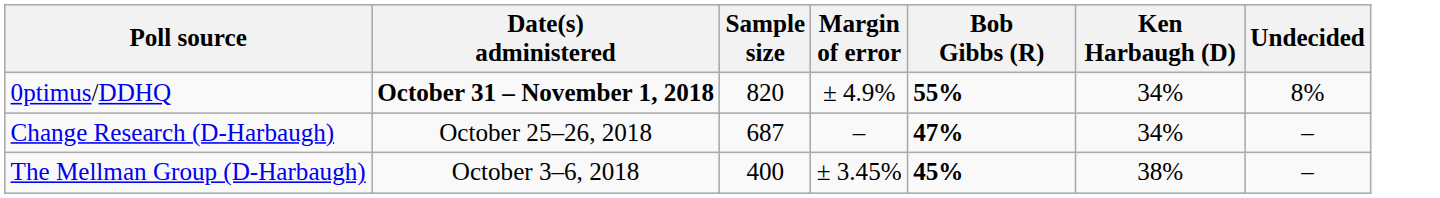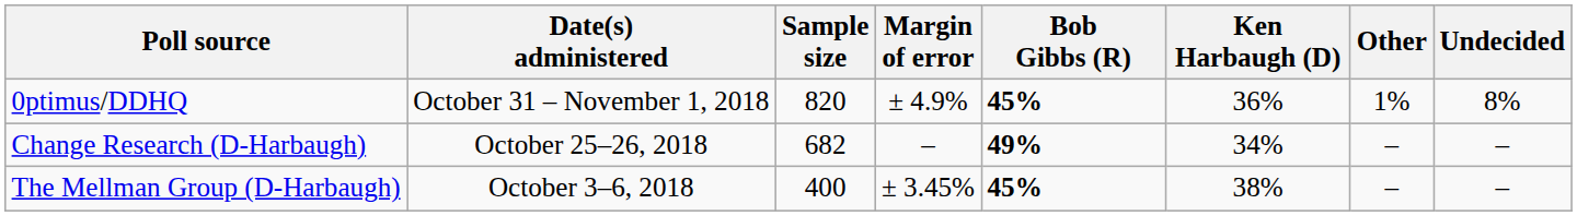+ column: Other | 1% | – | –
0ptimus/DDHQ | Date(s) administered: bold -> normal
0ptimus/DDHQ | Bob Gibbs (R): 55% -> 45%
0ptimus/DDHQ | Ken Harbaugh (D): 34% -> 36%
Change Research (D-Harbaugh) | Sample size: 687 -> 682
Change Research (D-Harbaugh) | Bob Gibbs (R): 47% -> 49%
